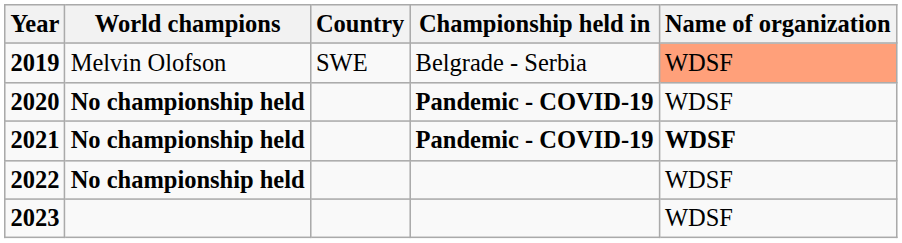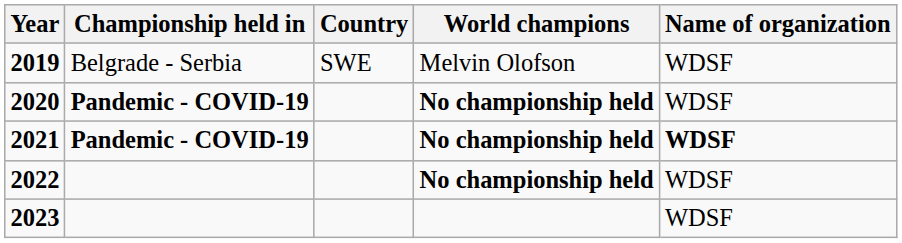columns swapped: World champions <-> Championship held in
2019 | Name of organization: lightsalmon background -> no background
